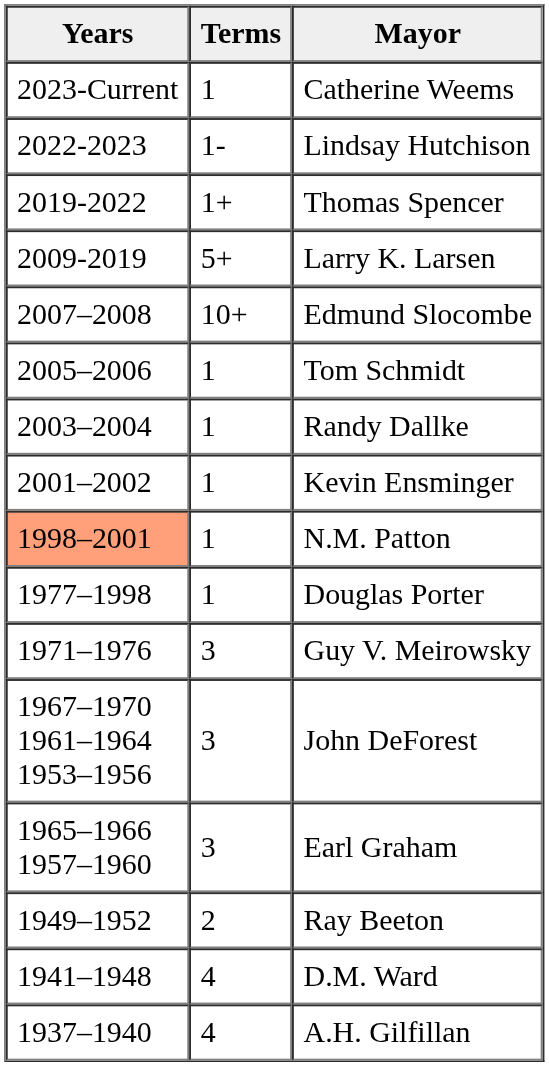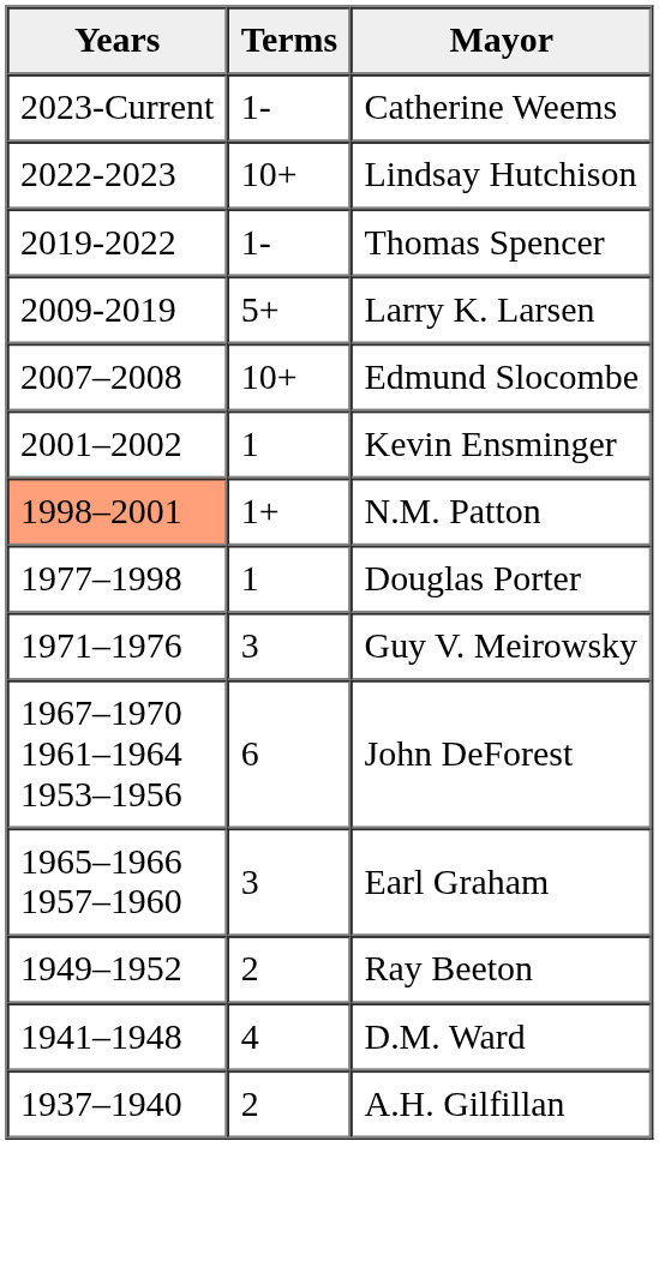Catherine Weems | Terms: 1 -> 1-
Lindsay Hutchison | Terms: 1- -> 10+
Thomas Spencer | Terms: 1+ -> 1-
- row: 2005–2006 | 1 | Tom Schmidt
- row: 2003–2004 | 1 | Randy Dallke
N.M. Patton | Terms: 1 -> 1+
John DeForest | Terms: 3 -> 6
A.H. Gilfillan | Terms: 4 -> 2
